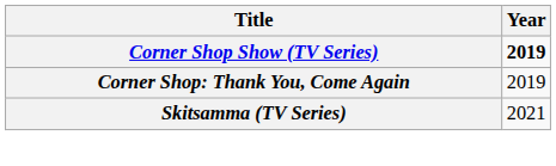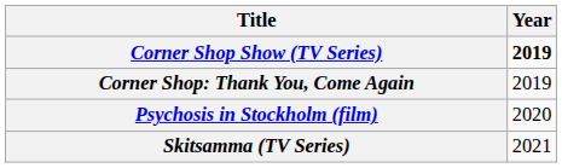+ row: Psychosis in Stockholm (film) | 2020
